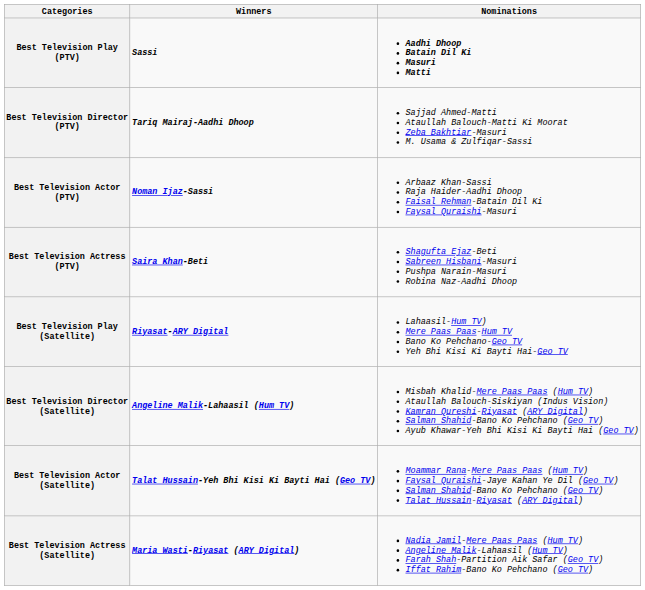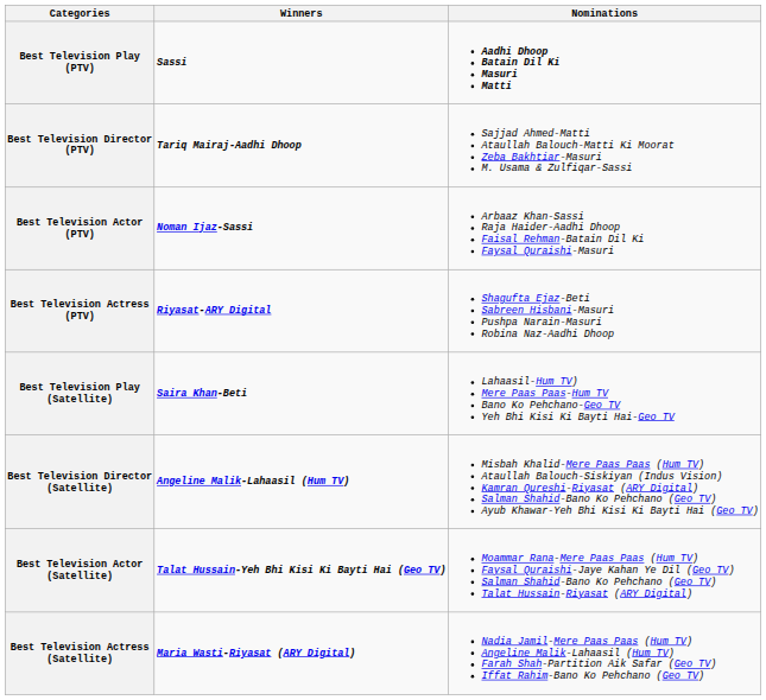Best Television Actress (PTV) | Winners: Saira Khan-Beti -> Riyasat-ARY Digital
Best Television Play (Satellite) | Winners: Riyasat-ARY Digital -> Saira Khan-Beti
